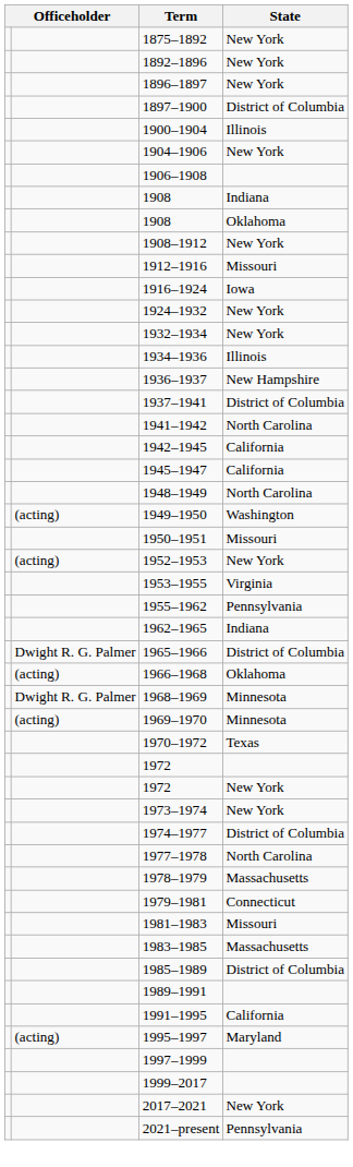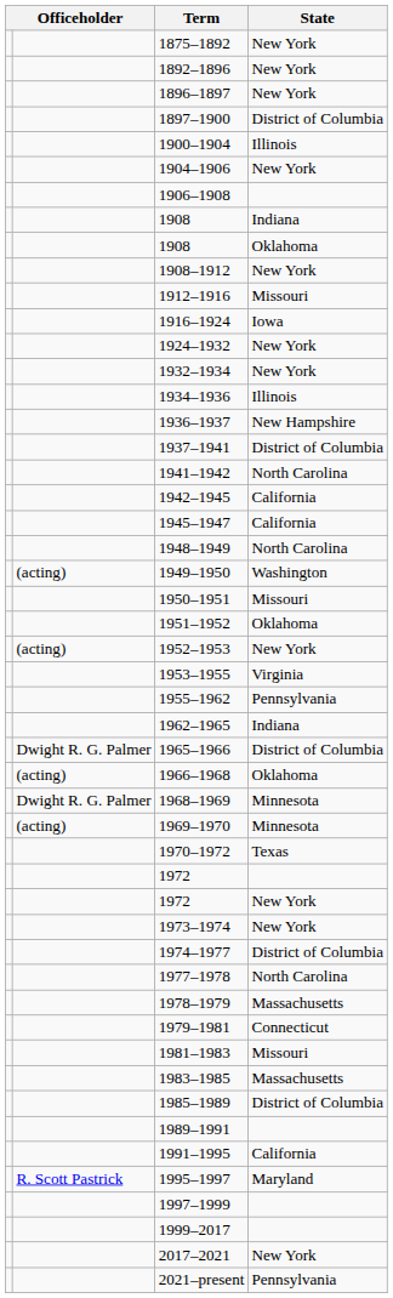+ row: 1951–1952 | Oklahoma
1995–1997 | column 2: (acting) -> R. Scott Pastrick
